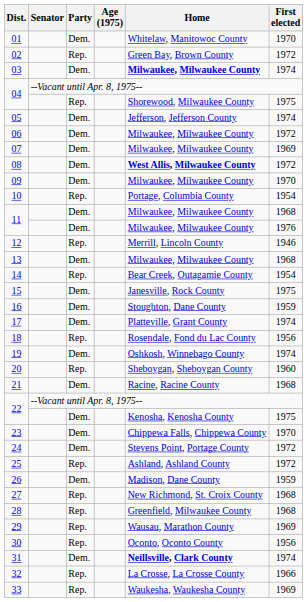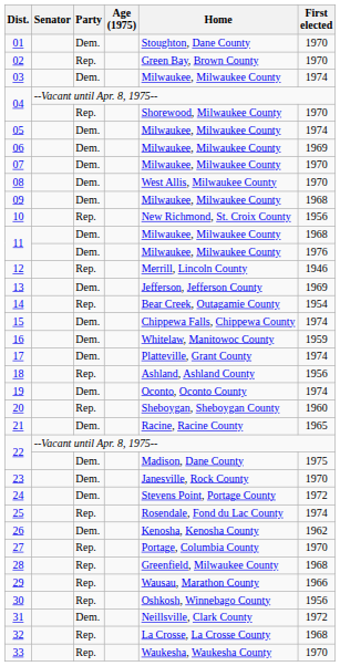01 | Home: Whitelaw, Manitowoc County -> Stoughton, Dane County
02 | First elected: 1972 -> 1970
03 | Home: bold -> normal
04 / Rep. | First elected: 1975 -> 1970
05 | Home: Jefferson, Jefferson County -> Milwaukee, Milwaukee County
06 | First elected: 1972 -> 1969
07 | First elected: 1969 -> 1970
08 | Home: bold -> normal
08 | First elected: 1972 -> 1970
09 | First elected: 1970 -> 1968
10 | Home: Portage, Columbia County -> New Richmond, St. Croix County
10 | First elected: 1954 -> 1956
13 | Home: Milwaukee, Milwaukee County -> Jefferson, Jefferson County
13 | First elected: 1968 -> 1969
15 | Home: Janesville, Rock County -> Chippewa Falls, Chippewa County
15 | First elected: 1975 -> 1974
16 | Home: Stoughton, Dane County -> Whitelaw, Manitowoc County
18 | Home: Rosendale, Fond du Lac County -> Ashland, Ashland County
19 | Home: Oshkosh, Winnebago County -> Oconto, Oconto County
21 | First elected: 1968 -> 1965
22 / Dem. | Home: Kenosha, Kenosha County -> Madison, Dane County
23 | Home: Chippewa Falls, Chippewa County -> Janesville, Rock County
25 | Home: Ashland, Ashland County -> Rosendale, Fond du Lac County
25 | First elected: 1972 -> 1974
26 | Home: Madison, Dane County -> Kenosha, Kenosha County
26 | First elected: 1959 -> 1962
27 | Home: New Richmond, St. Croix County -> Portage, Columbia County
27 | First elected: 1968 -> 1970
29 | First elected: 1969 -> 1966
30 | Home: Oconto, Oconto County -> Oshkosh, Winnebago County
31 | Home: bold -> normal
31 | First elected: 1974 -> 1972
32 | First elected: 1966 -> 1968
33 | First elected: 1969 -> 1970
